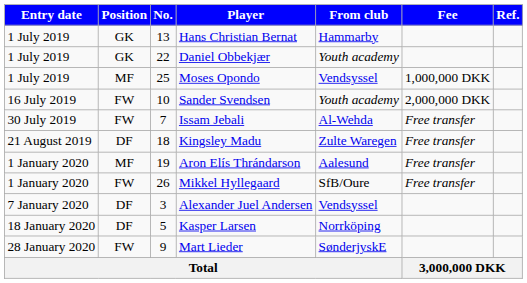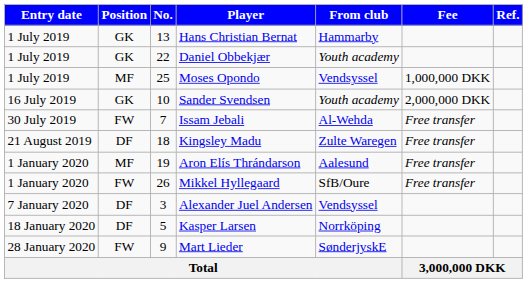Sander Svendsen | Position: FW -> GK
